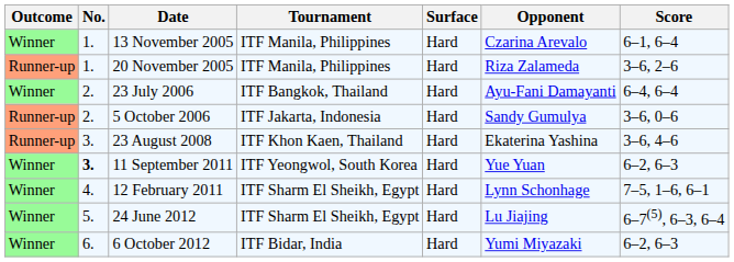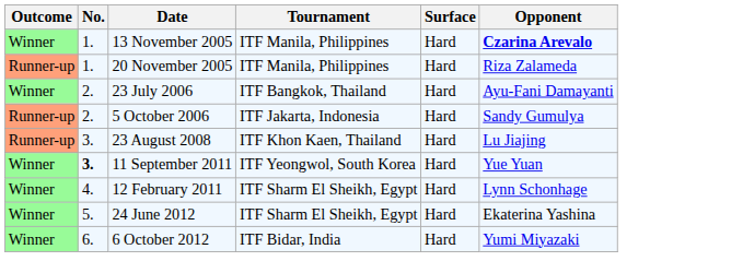- column: Score | 6–1, 6–4 | 3–6, 2–6 | 6–4, 6–4 | 3–6, 0–6 | 3–6, 4–6 | 6–2, 6–3 | 7–5, 1–6, 6–1 | 6–7(5), 6–3, 6–4 | 6–2, 6–3
13 November 2005 | Opponent: normal -> bold
23 August 2008 | Opponent: Ekaterina Yashina -> Lu Jiajing
24 June 2012 | Opponent: Lu Jiajing -> Ekaterina Yashina
